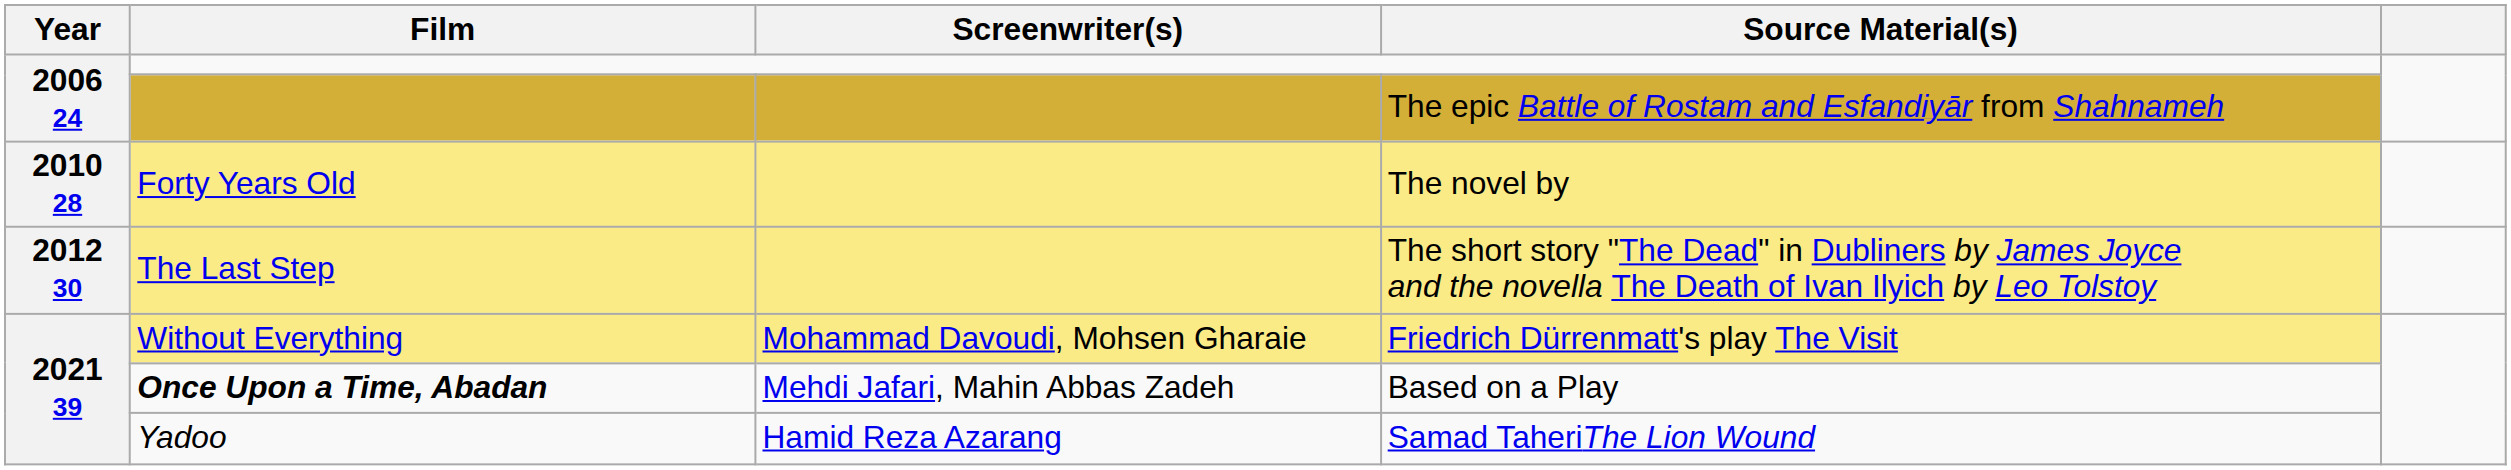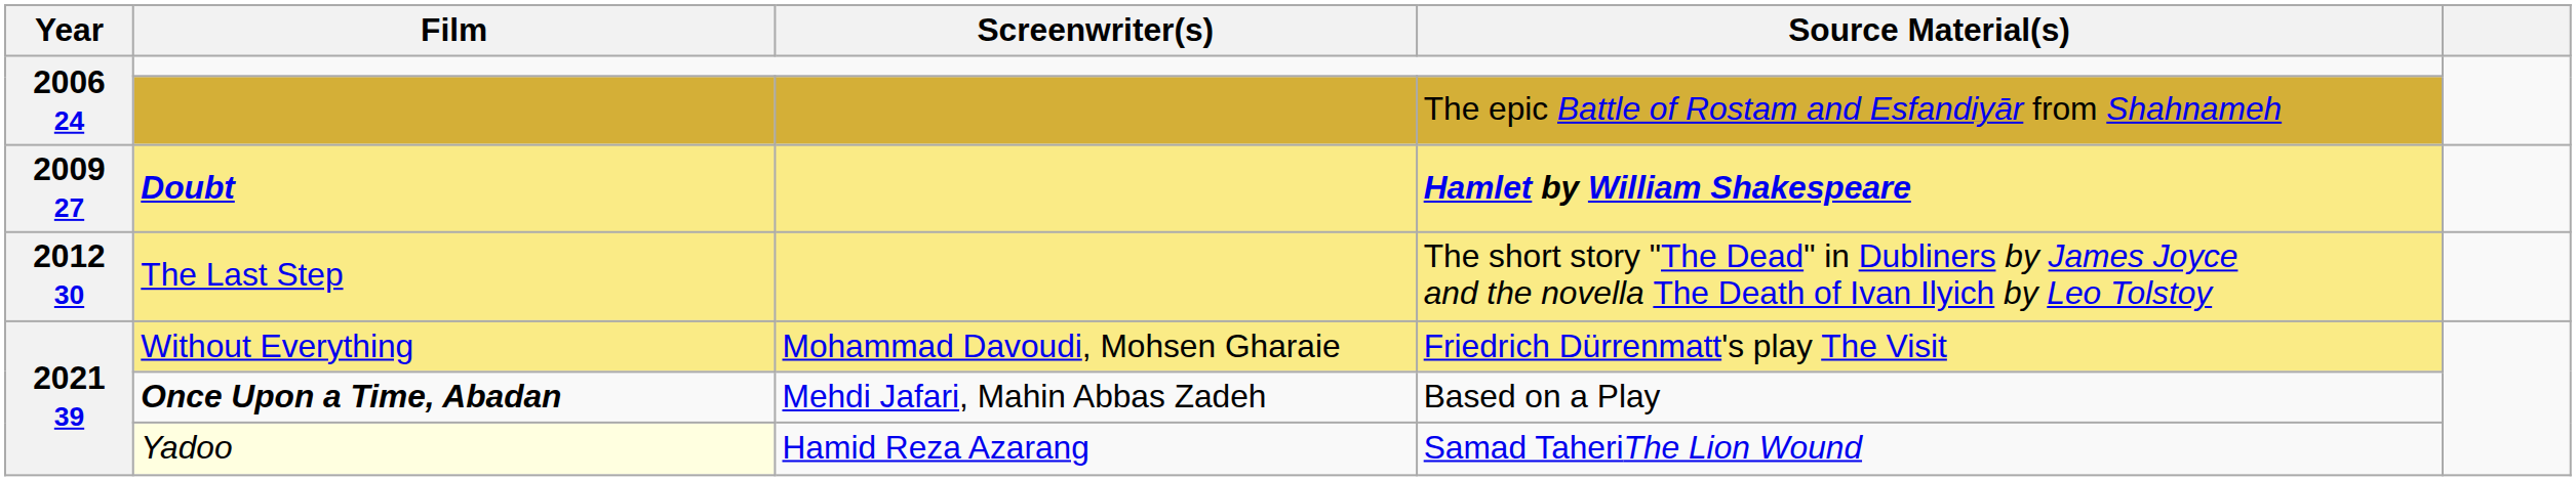+ row: 2009 27 | Doubt | Hamlet by William Shakespeare
- row: 2010 28 | Forty Years Old | The novel by
Samad TaheriThe Lion Wound | Film: no background -> lightyellow background
